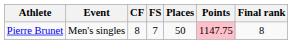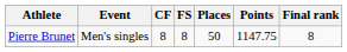Pierre Brunet | FS: 7 -> 8
Pierre Brunet | Points: pink background -> no background
